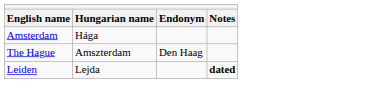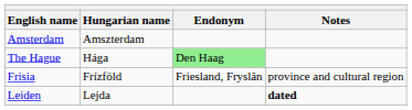Amsterdam | Hungarian name: Hága -> Amszterdam
The Hague | Hungarian name: Amszterdam -> Hága
The Hague | Endonym: no background -> lightgreen background
+ row: Frisia | Frízföld | Friesland, Fryslân | province and cultural region
